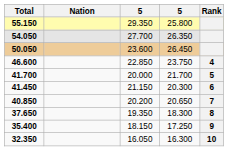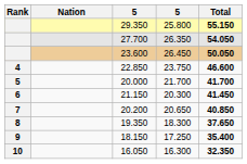columns swapped: Rank <-> Total
